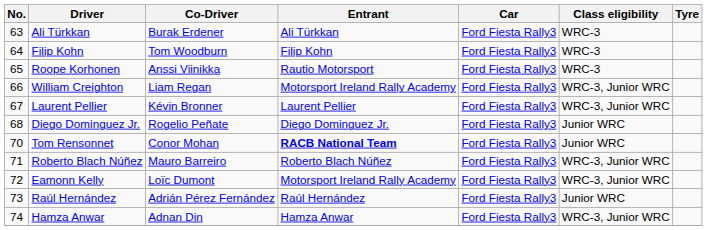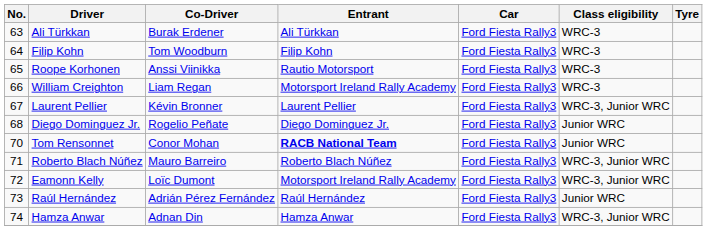William Creighton | Class eligibility: WRC-3, Junior WRC -> WRC-3
